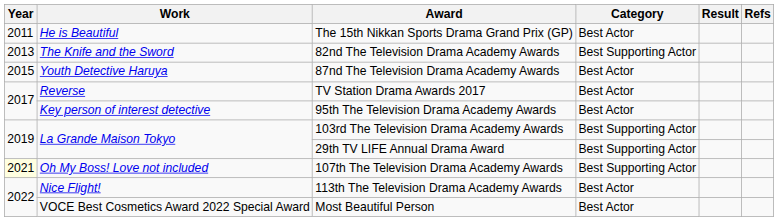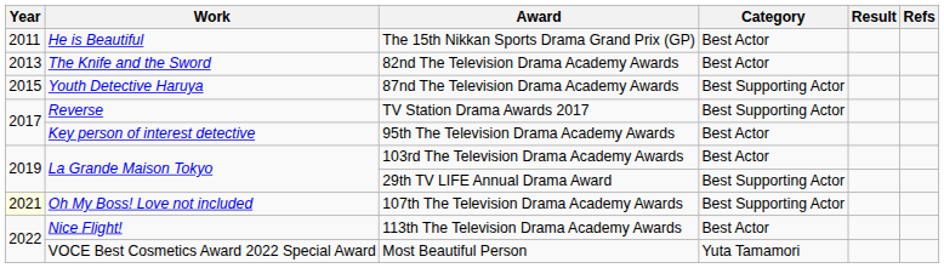82nd The Television Drama Academy Awards | Category: Best Supporting Actor -> Best Actor
87nd The Television Drama Academy Awards | Category: Best Actor -> Best Supporting Actor
TV Station Drama Awards 2017 | Category: Best Actor -> Best Supporting Actor
103rd The Television Drama Academy Awards | Category: Best Supporting Actor -> Best Actor
Most Beautiful Person | Category: Best Actor -> Yuta Tamamori
